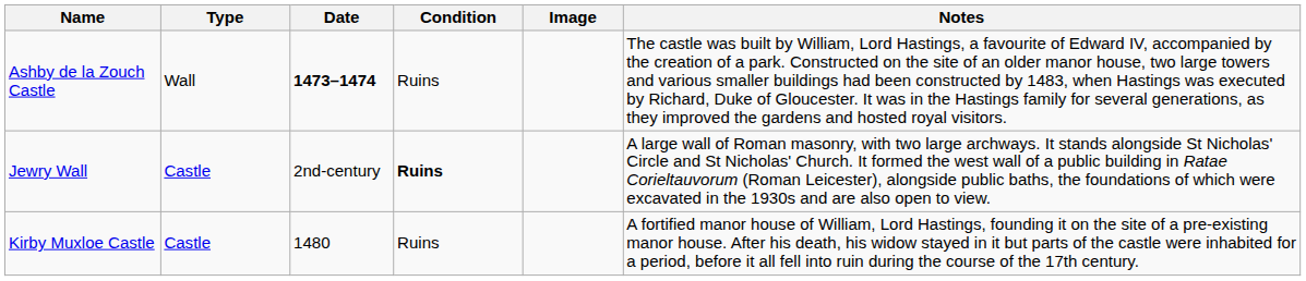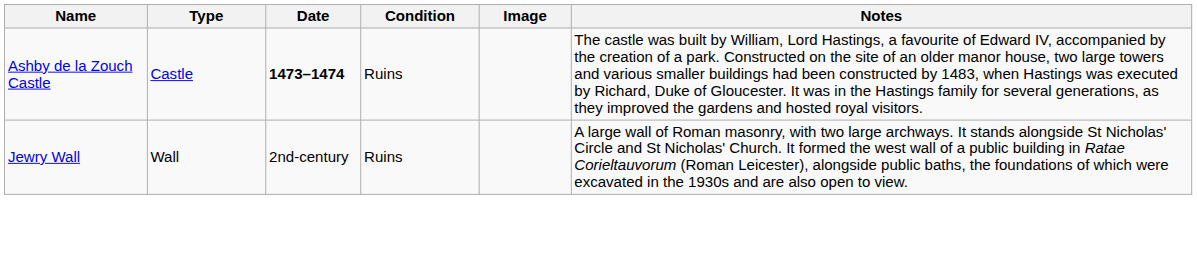Ashby de la Zouch Castle | Type: Wall -> Castle
Jewry Wall | Type: Castle -> Wall
Jewry Wall | Condition: bold -> normal
- row: Kirby Muxloe Castle | Castle | 1480 | Ruins | A fortified manor house of William, Lord Hastings, founding it on the site of a pre-existing manor house. After his death, his widow stayed in it but parts of the castle were inhabited for a period, before it all fell into ruin during the course of the 17th century.
